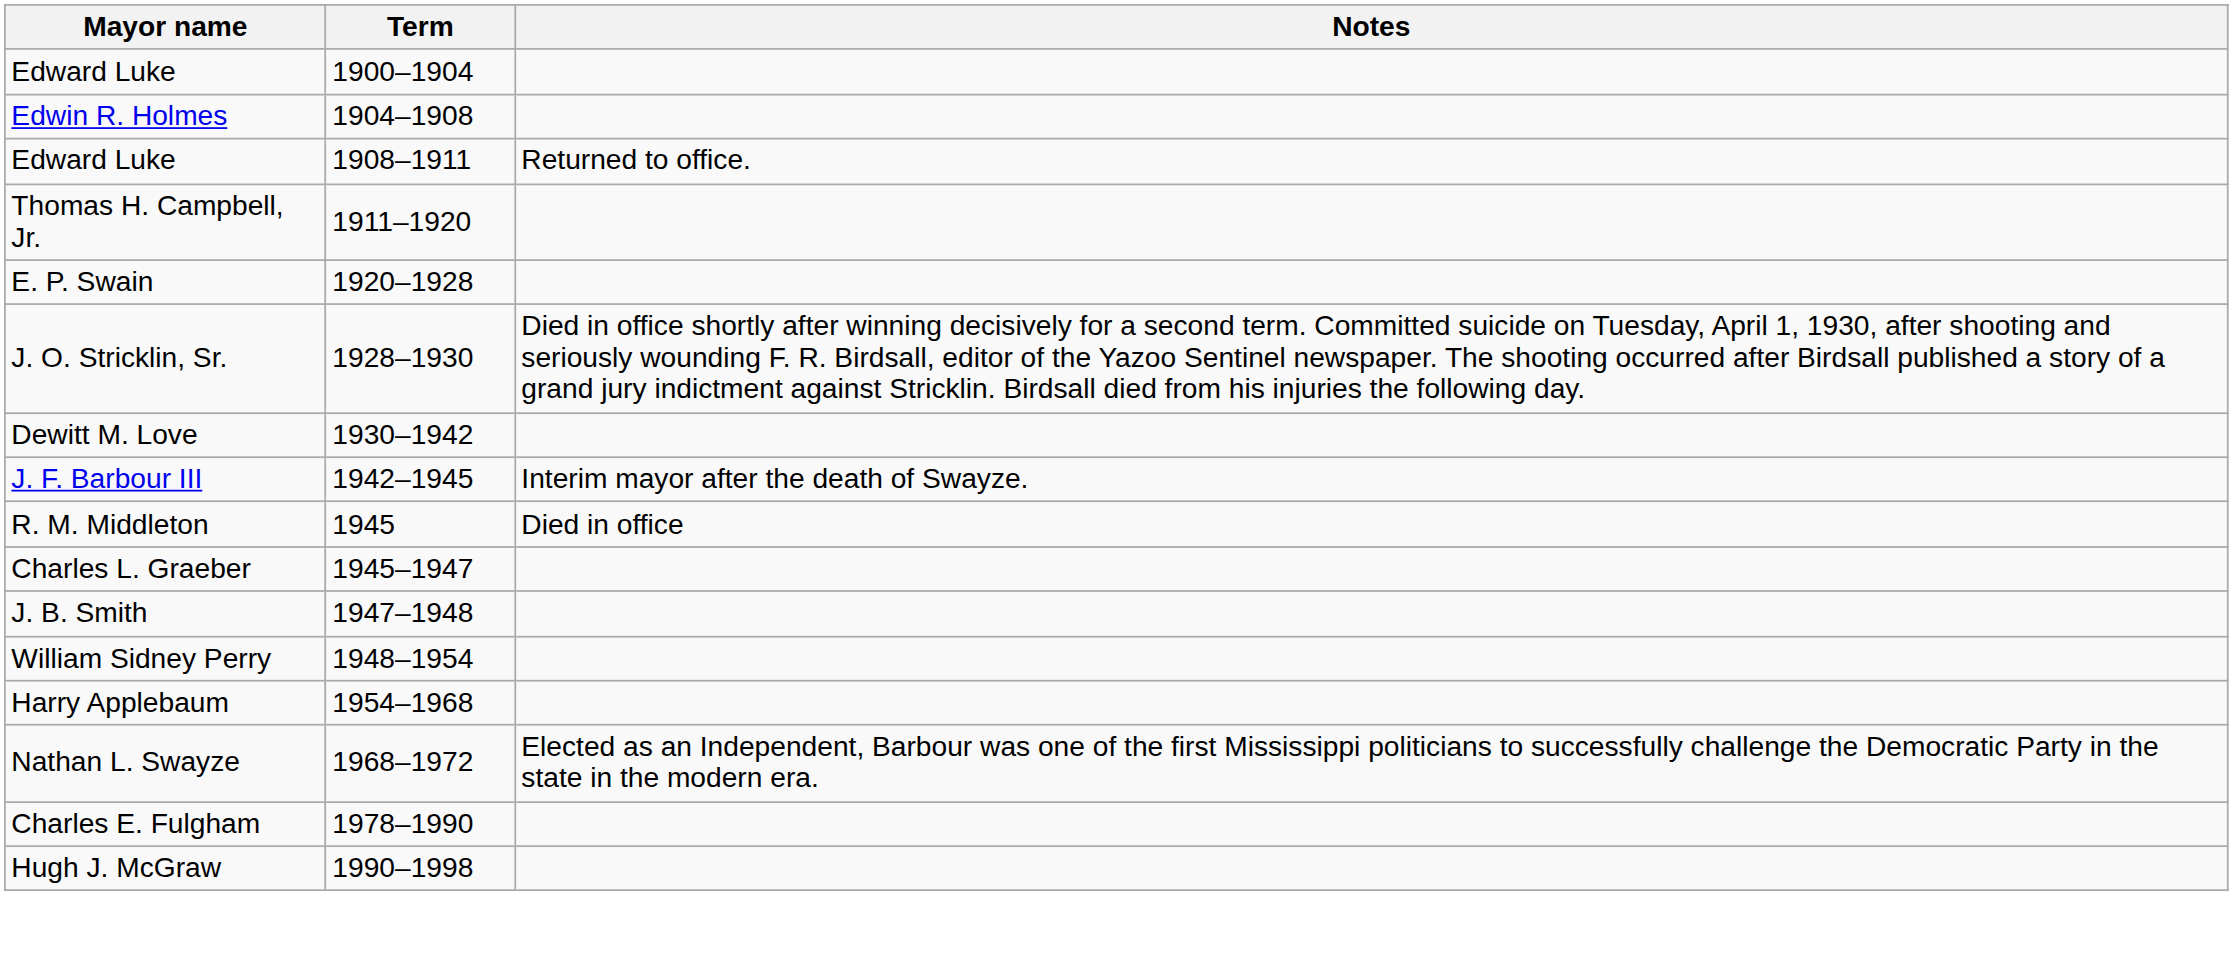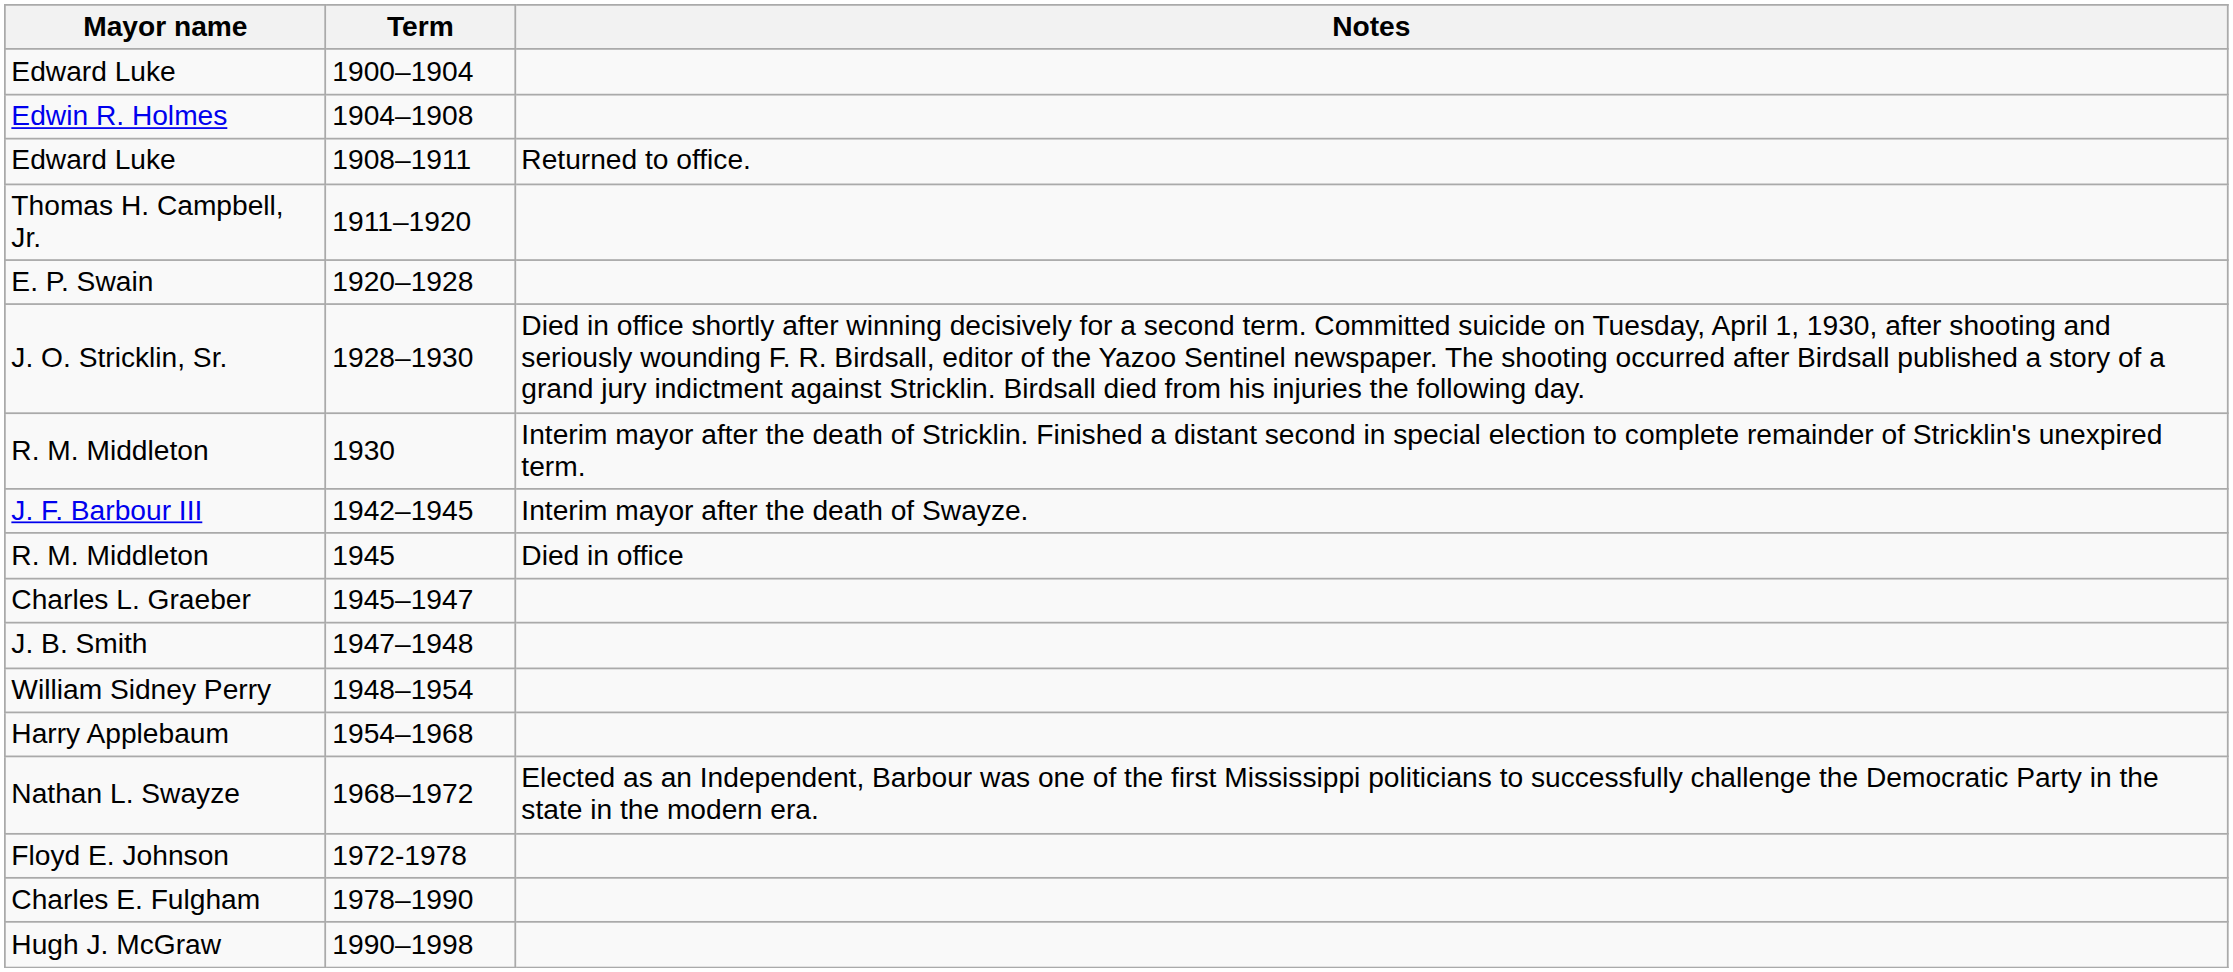+ row: R. M. Middleton | 1930 | Interim mayor after the death of Stricklin. Finished a distant second in special election to complete remainder of Stricklin's unexpired term.
- row: Dewitt M. Love | 1930–1942
+ row: Floyd E. Johnson | 1972-1978
